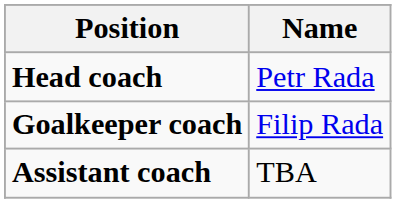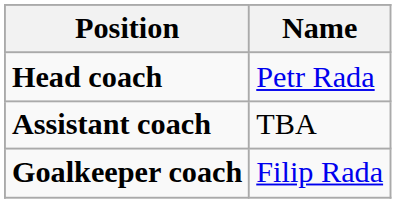rows swapped: Assistant coach <-> Goalkeeper coach
